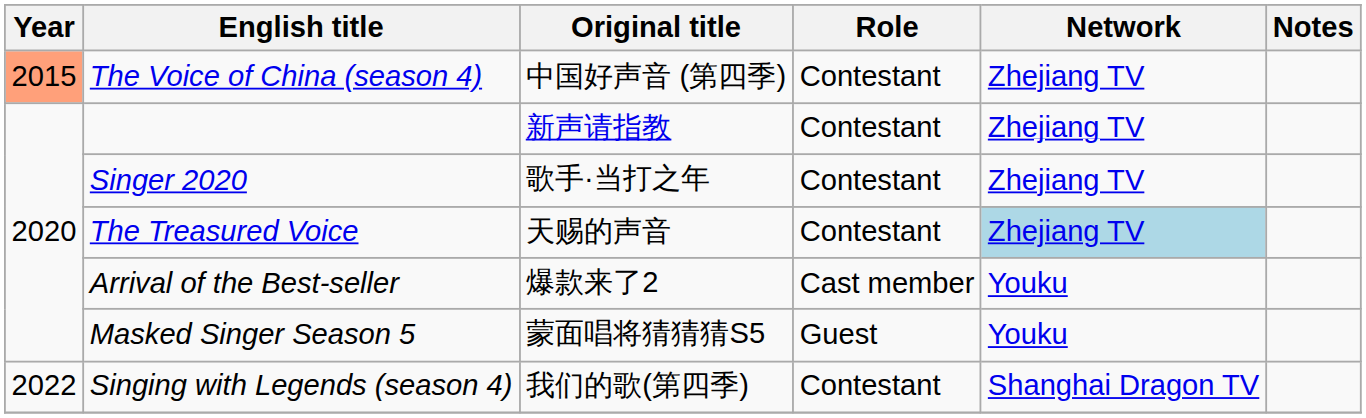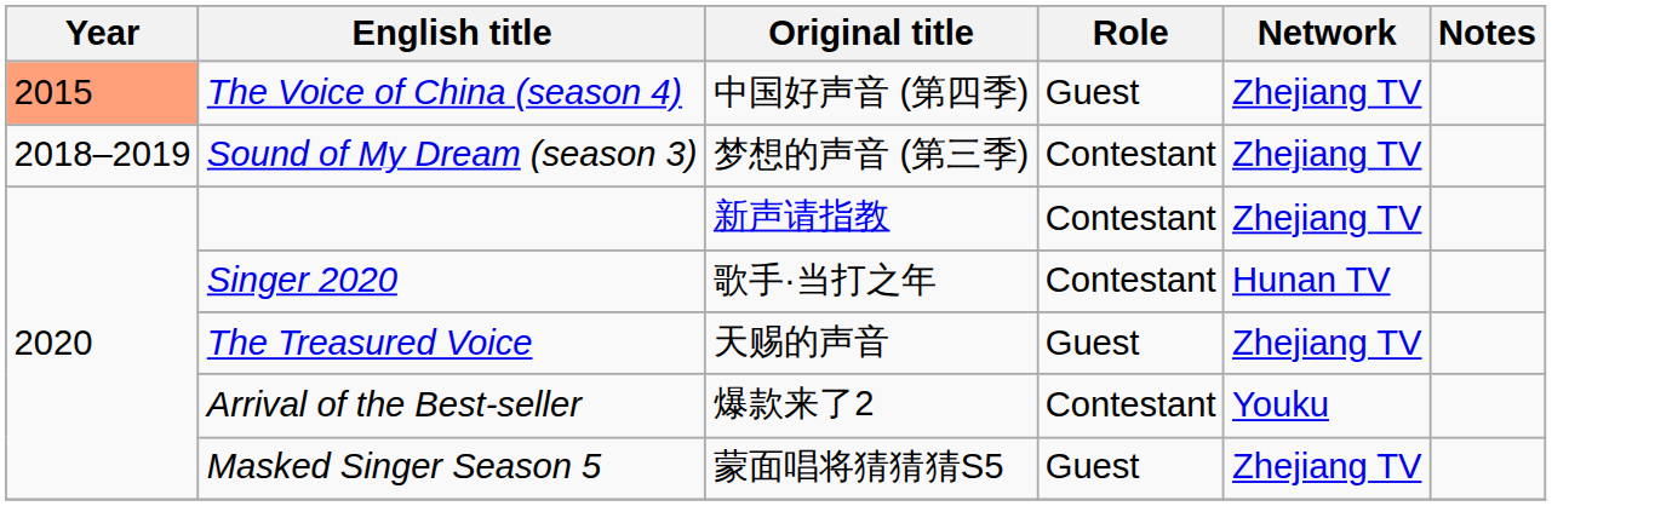The Voice of China (season 4) | Role: Contestant -> Guest
+ row: 2018–2019 | Sound of My Dream (season 3) | 梦想的声音 (第三季) | Contestant | Zhejiang TV
Singer 2020 | Network: Zhejiang TV -> Hunan TV
The Treasured Voice | Role: Contestant -> Guest
The Treasured Voice | Network: lightblue background -> no background
Arrival of the Best-seller | Role: Cast member -> Contestant
Masked Singer Season 5 | Network: Youku -> Zhejiang TV
- row: 2022 | Singing with Legends (season 4) | 我们的歌(第四季) | Contestant | Shanghai Dragon TV
